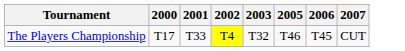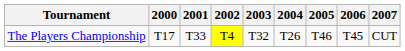+ column: 2004 | T26
